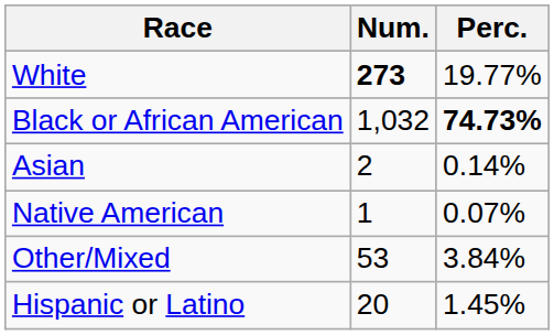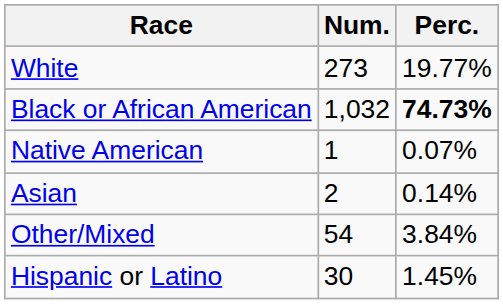White | Num.: bold -> normal
rows swapped: Native American <-> Asian
Other/Mixed | Num.: 53 -> 54
Hispanic or Latino | Num.: 20 -> 30
